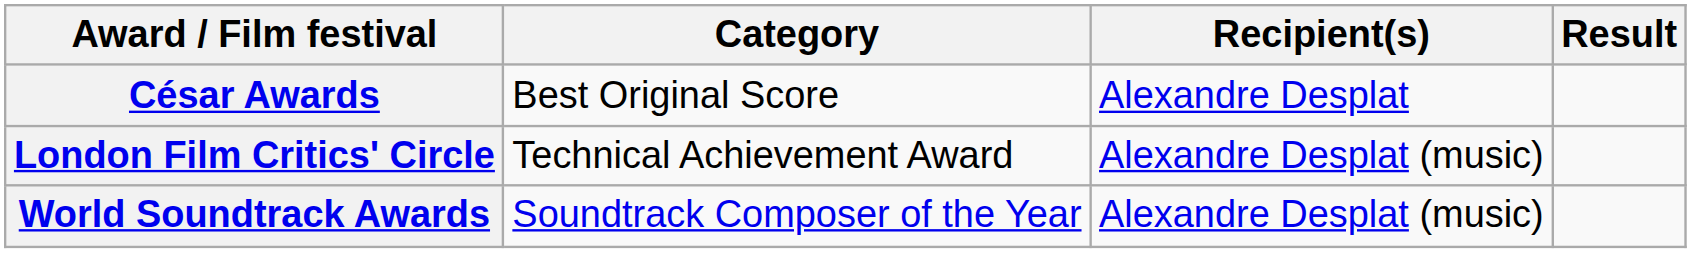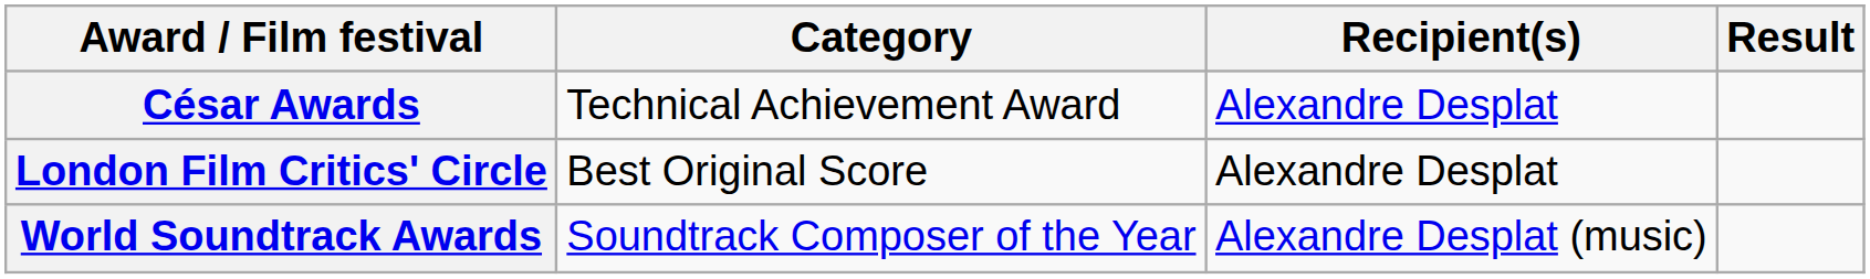César Awards | Category: Best Original Score -> Technical Achievement Award
London Film Critics' Circle | Category: Technical Achievement Award -> Best Original Score
London Film Critics' Circle | Recipient(s): Alexandre Desplat (music) -> Alexandre Desplat
